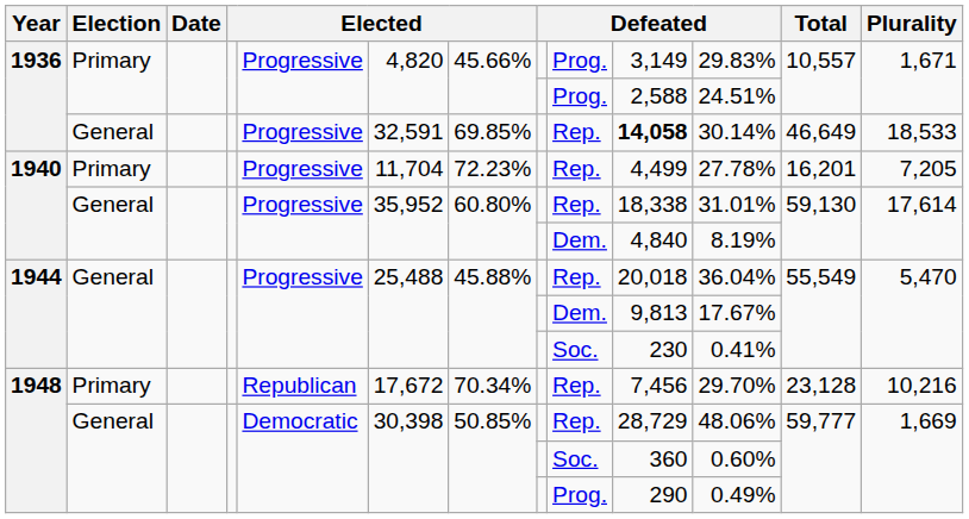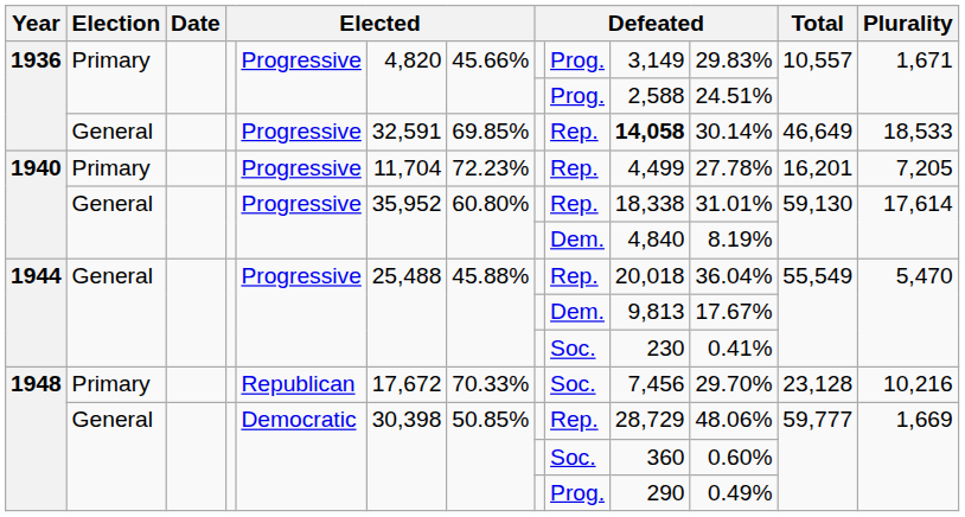1948 / Primary | column 7: 70.34% -> 70.33%
1948 / Primary | column 9: Rep. -> Soc.
